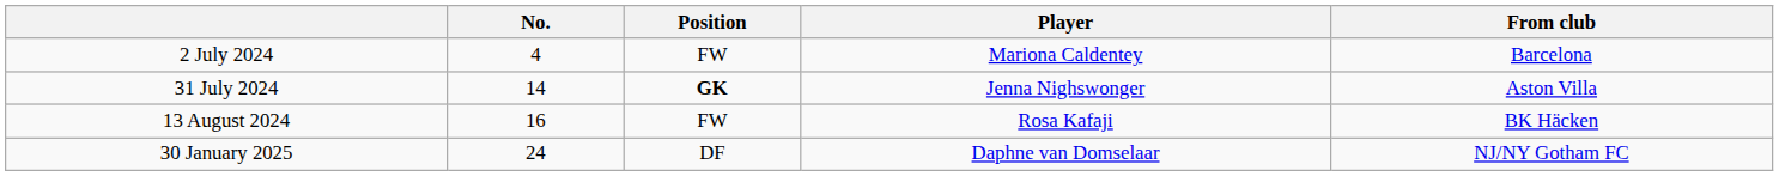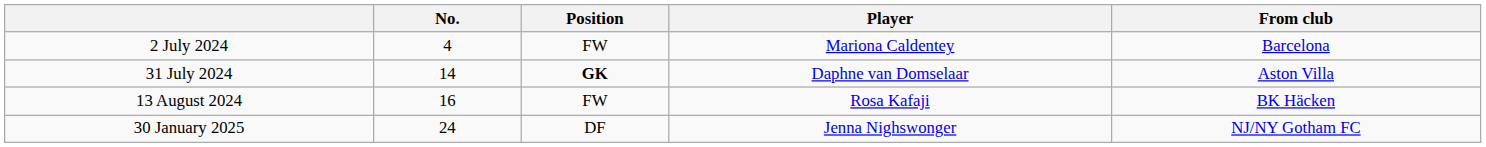31 July 2024 | Player: Jenna Nighswonger -> Daphne van Domselaar
30 January 2025 | Player: Daphne van Domselaar -> Jenna Nighswonger
